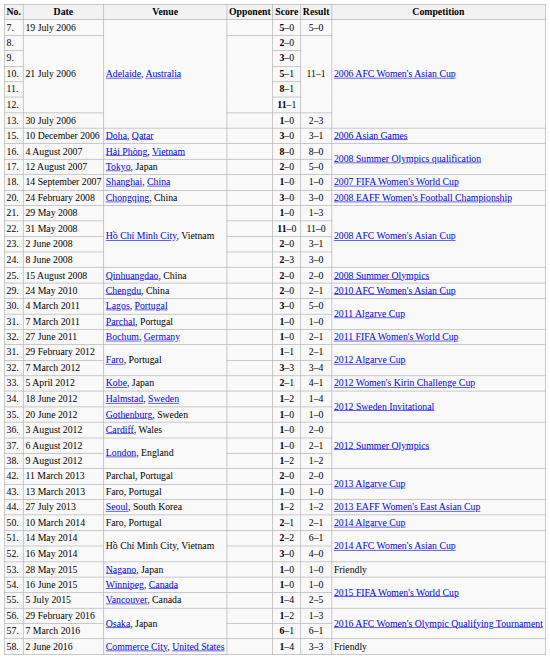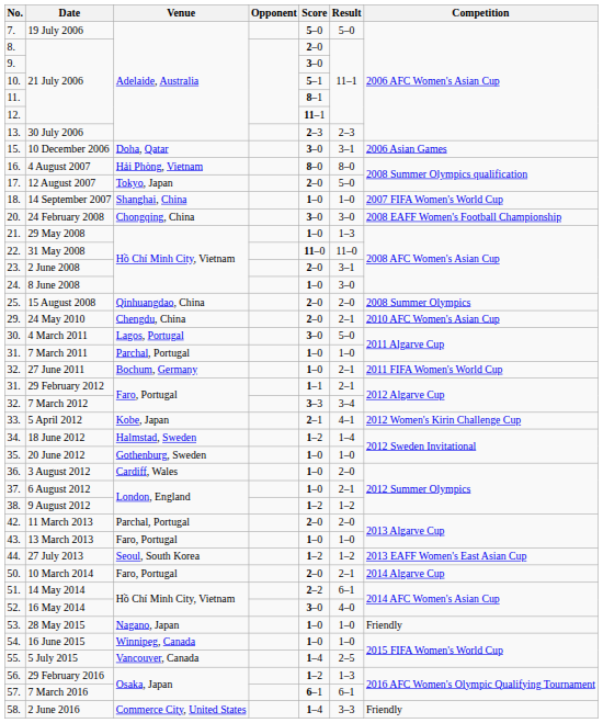30 July 2006 | Score: 1–0 -> 2–3
8 June 2008 | Score: 2–3 -> 1–0
10 March 2014 | Score: 2–1 -> 2–0
